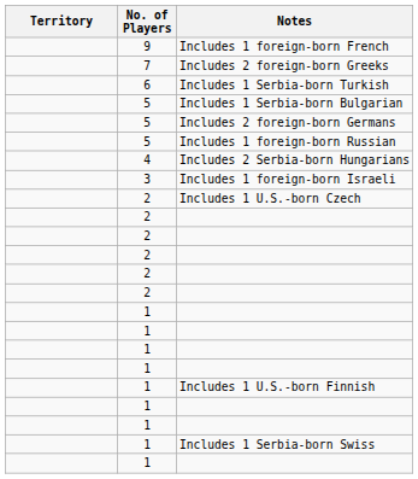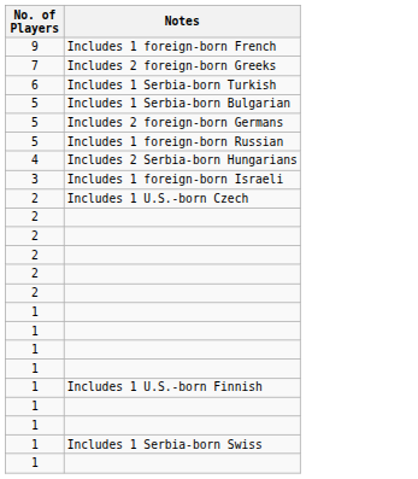- column: Territory
